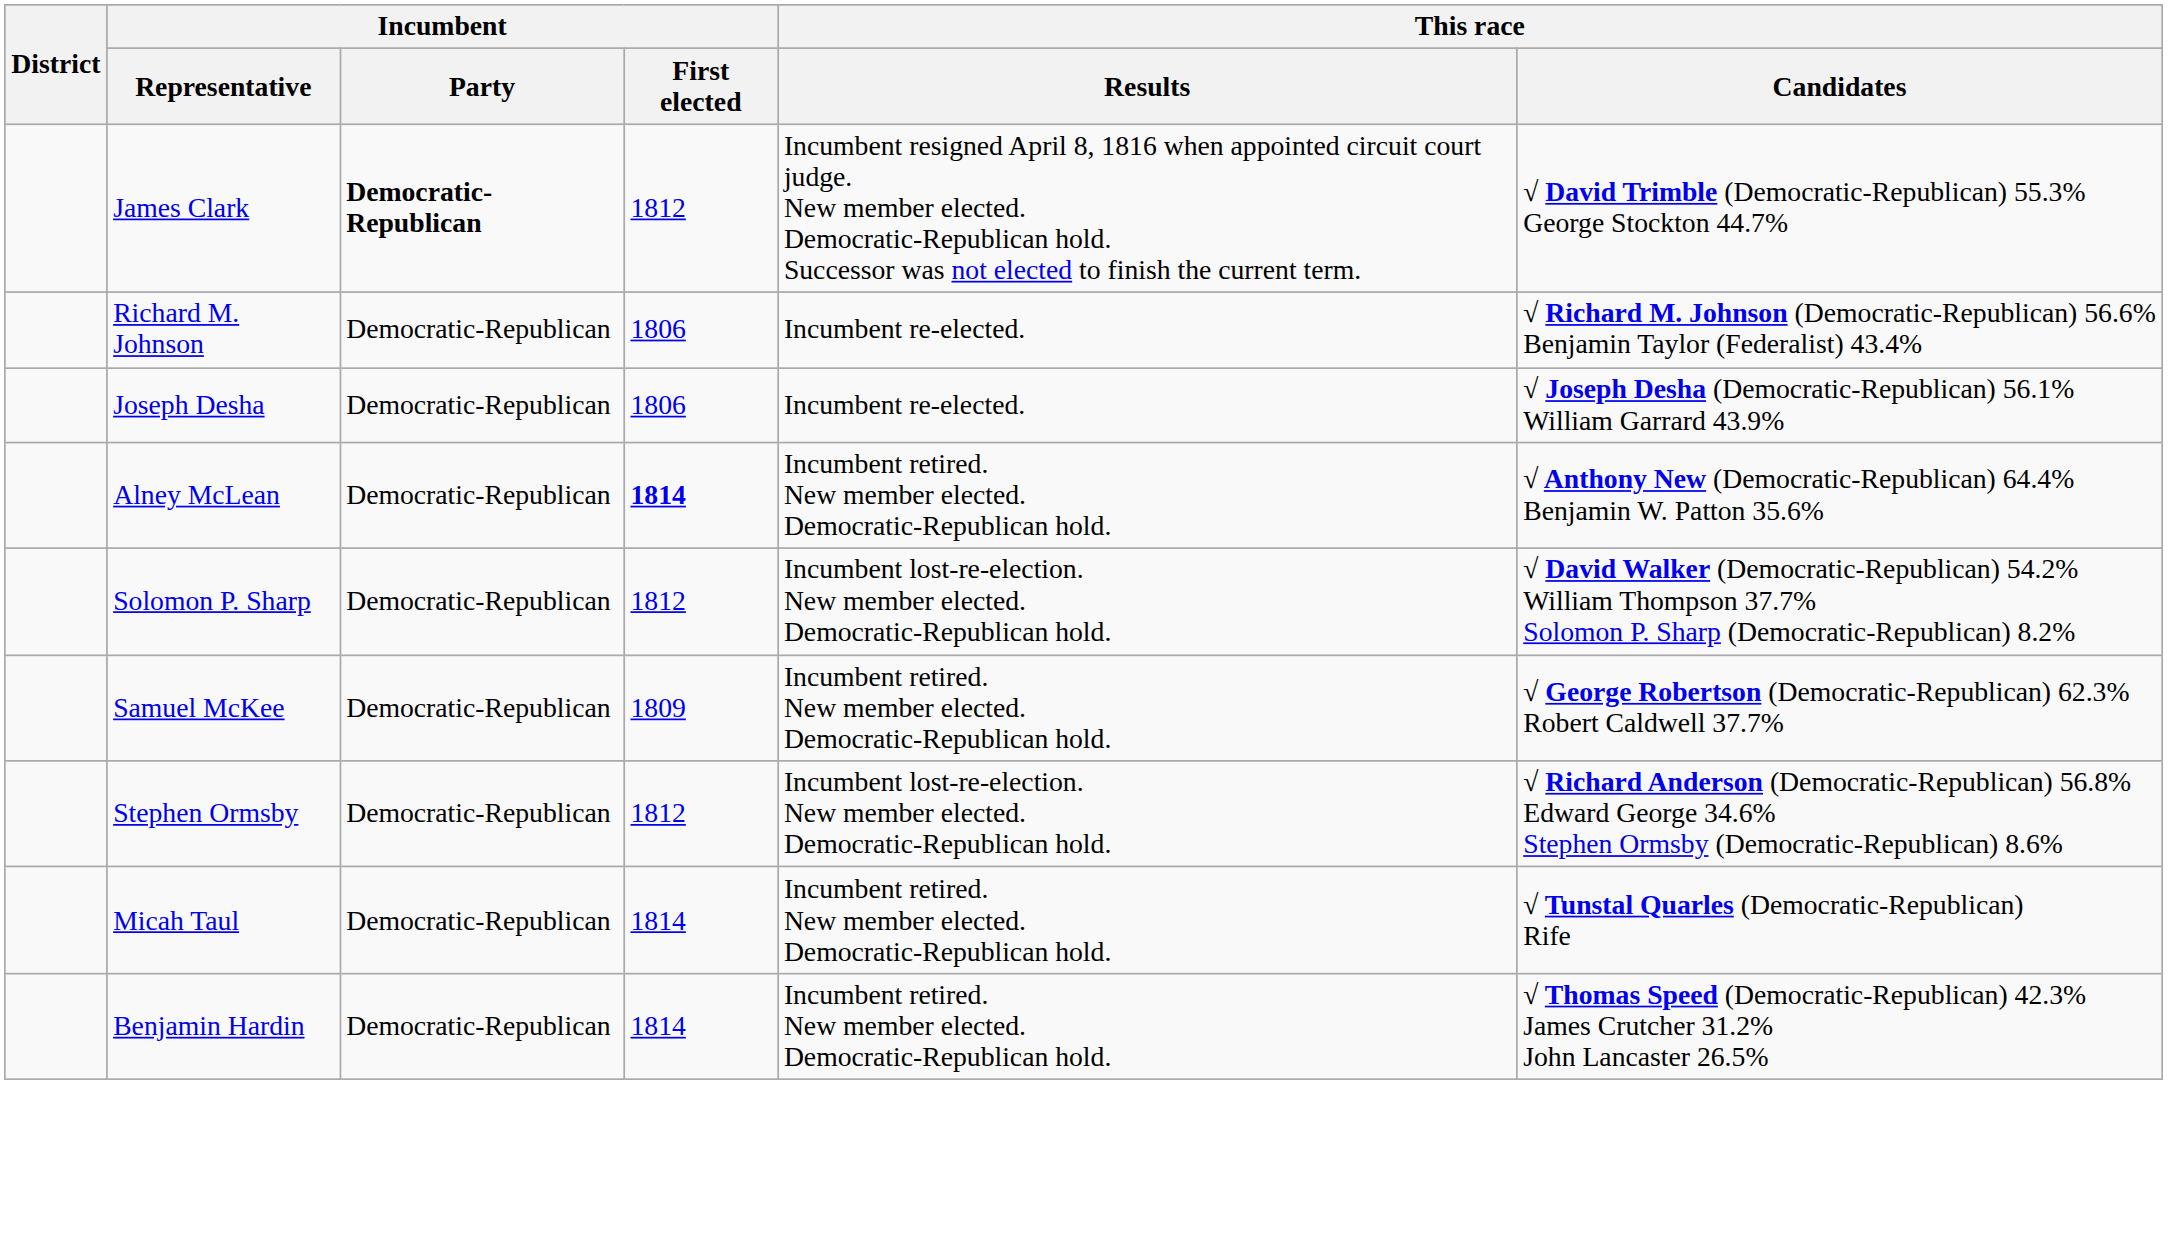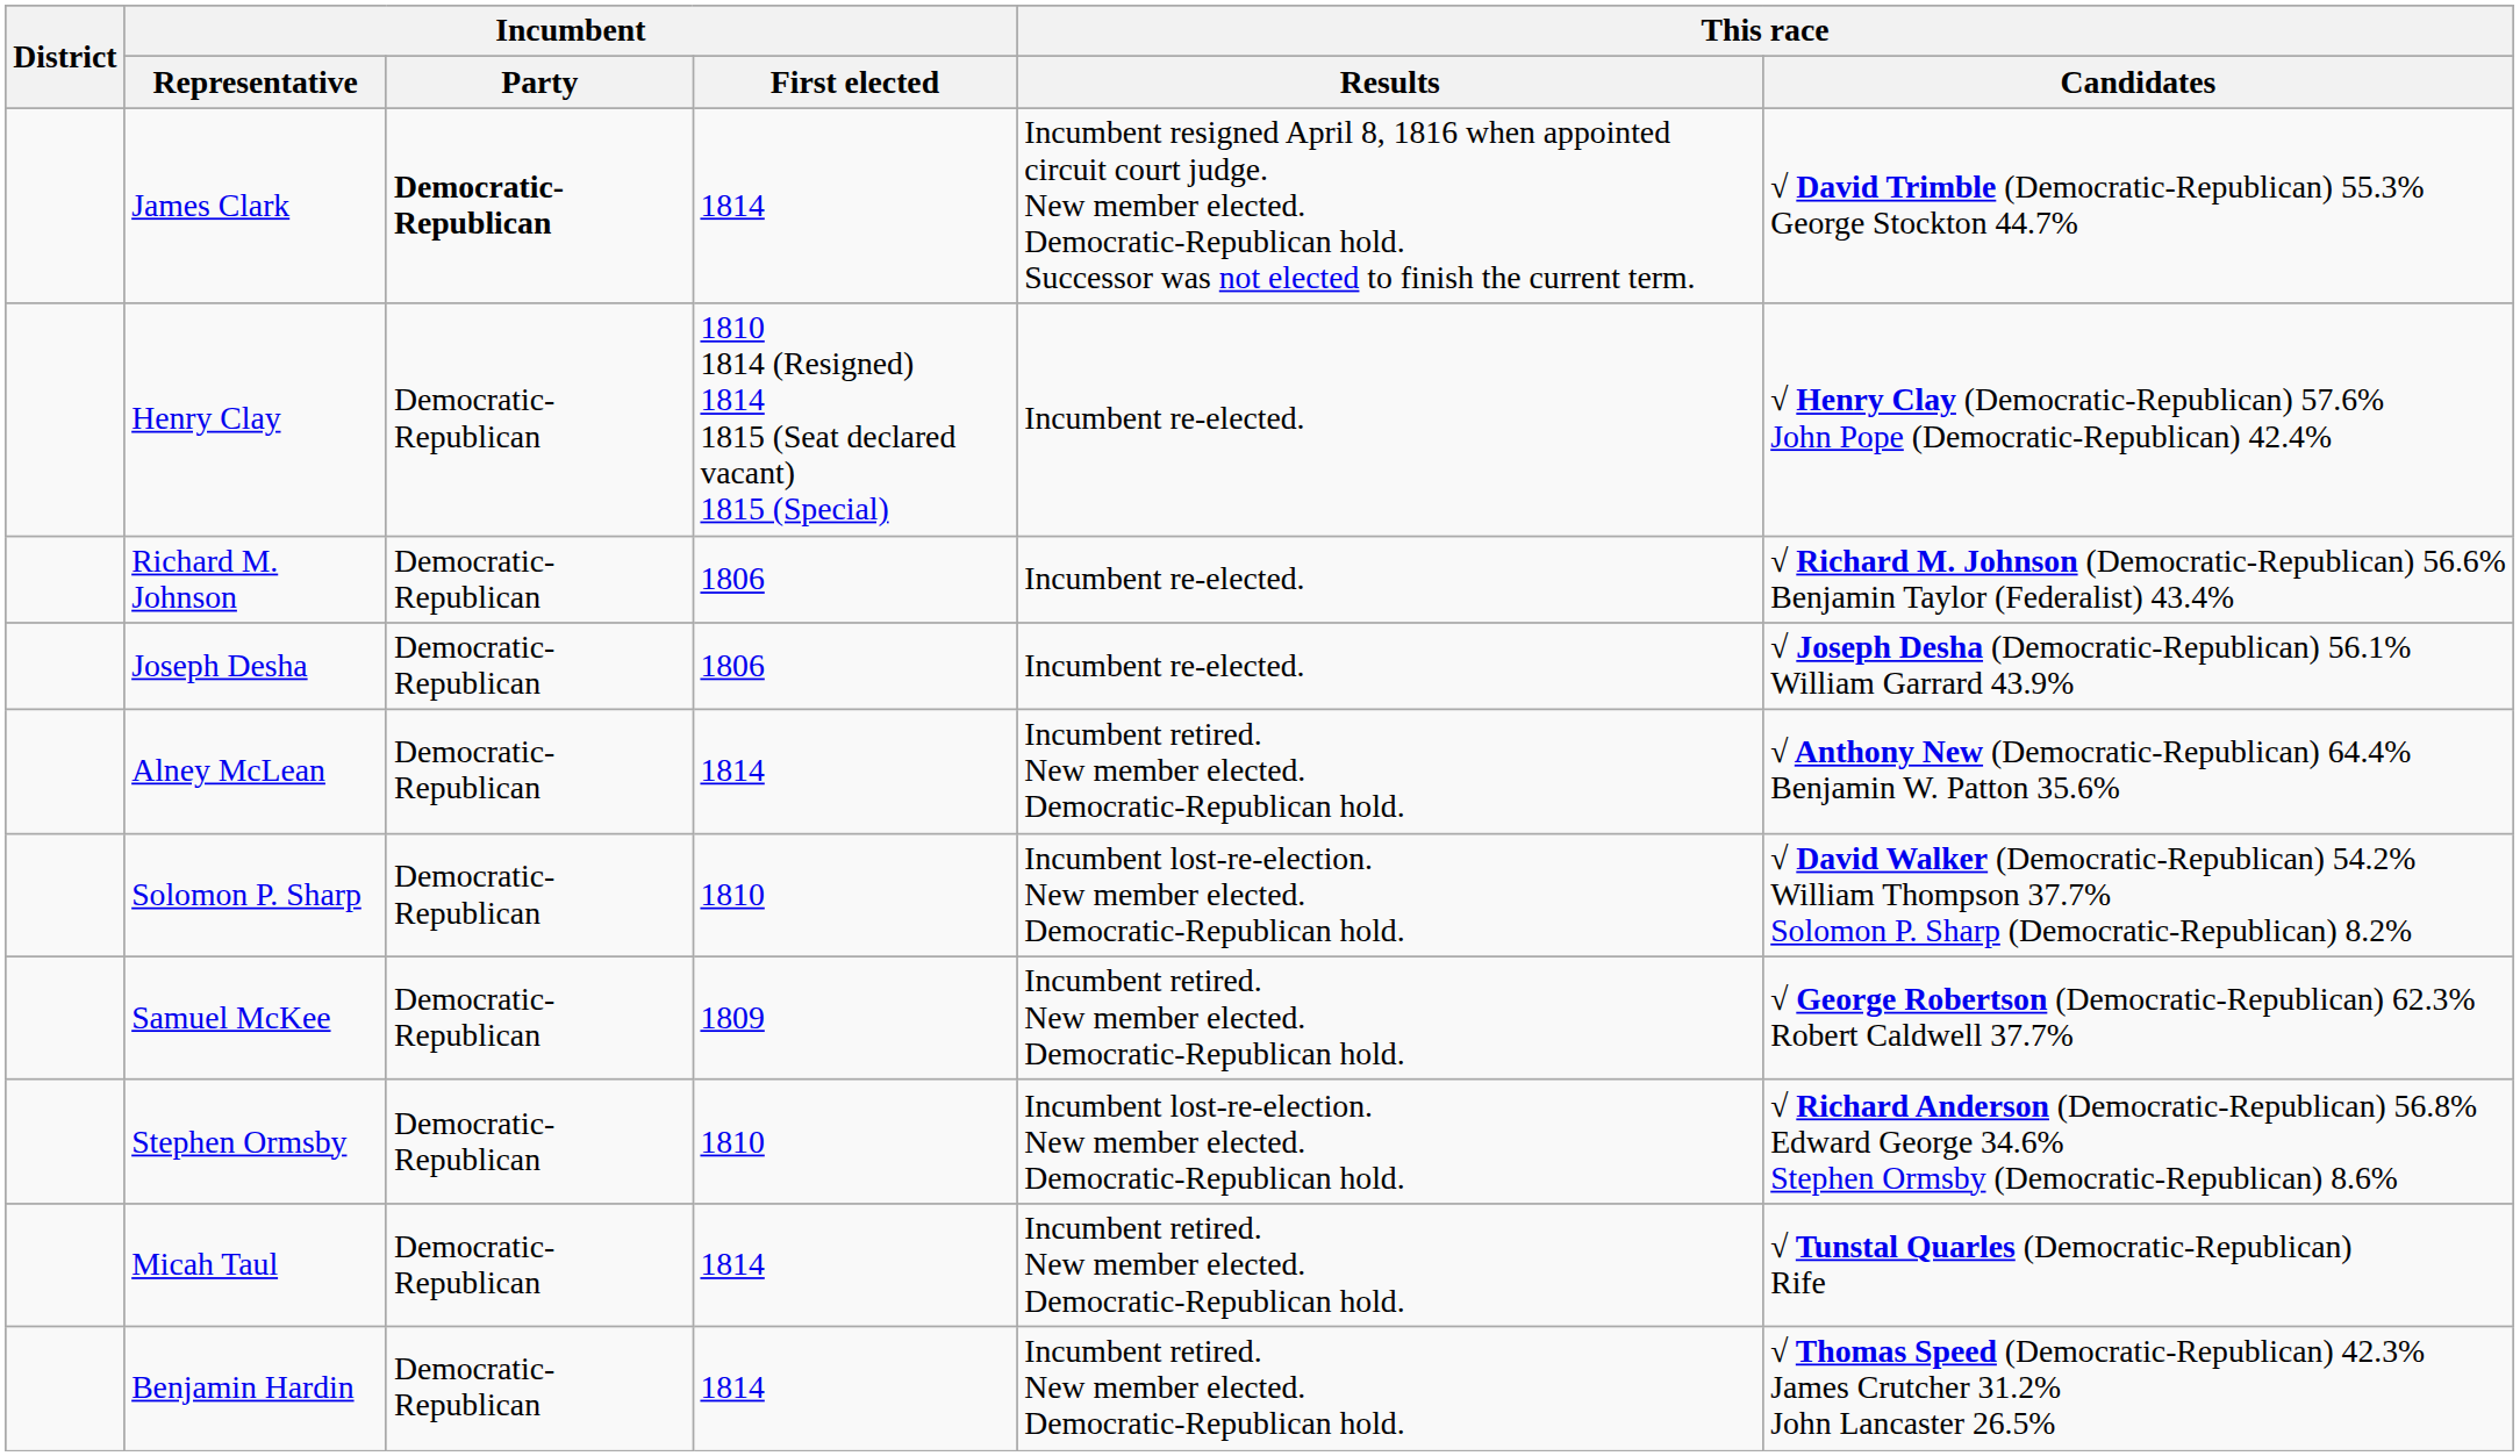James Clark | Incumbent / First elected: 1812 -> 1814
+ row: Henry Clay | Democratic-Republican | 1810 1814 (Resigned) 1814 1815 (Seat declared vacant) 1815 (Special) | Incumbent re-elected. | √ Henry Clay (Democratic-Republican) 57.6% John Pope (Democratic-Republican) 42.4%
Alney McLean | Incumbent / First elected: bold -> normal
Solomon P. Sharp | Incumbent / First elected: 1812 -> 1810
Stephen Ormsby | Incumbent / First elected: 1812 -> 1810
